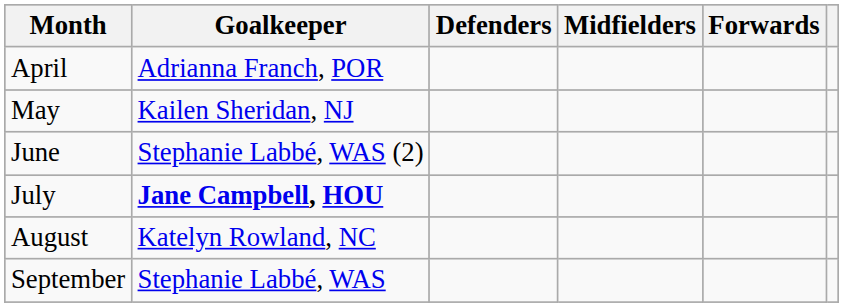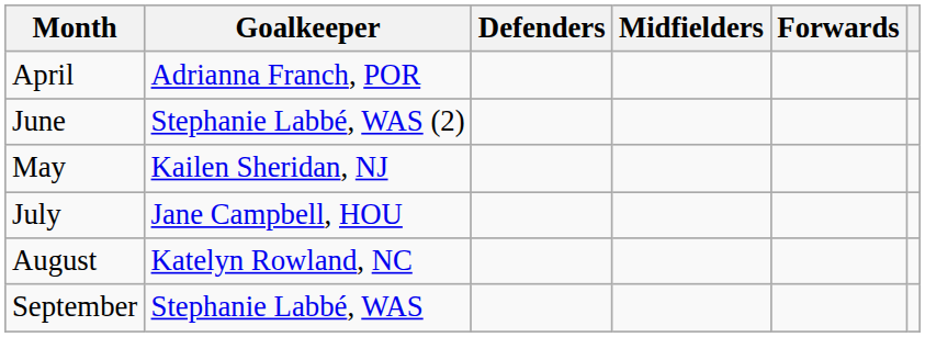rows swapped: May <-> June
July | Goalkeeper: bold -> normal
